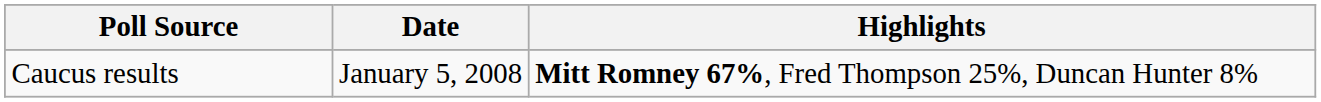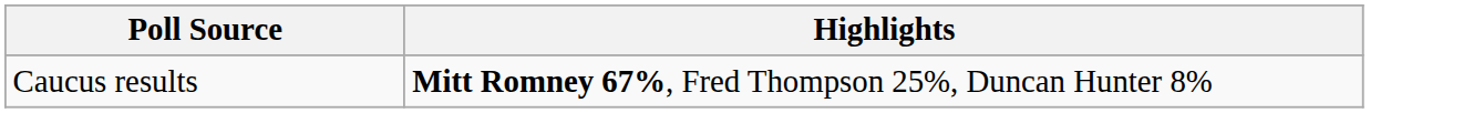- column: Date | January 5, 2008
